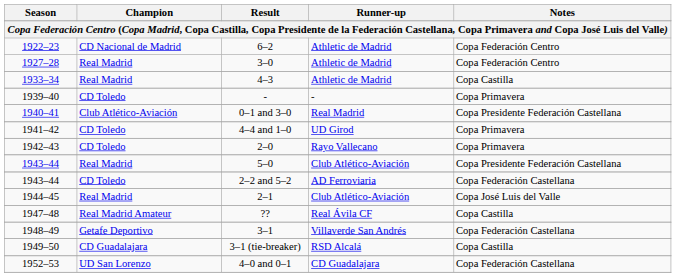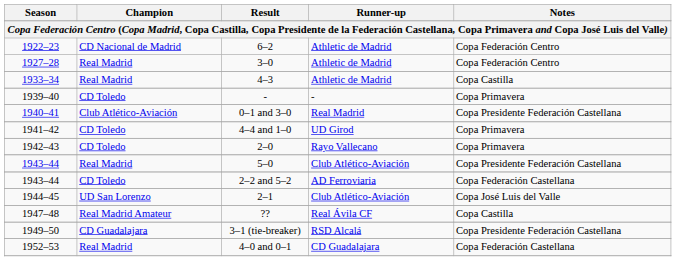2–1 | Champion: Real Madrid -> UD San Lorenzo
- row: 1948–49 | Getafe Deportivo | 3–1 | Villaverde San Andrés | Copa Federación Castellana
3–1 (tie-breaker) | Notes: Copa Castilla -> Copa Presidente Federación Castellana
4–0 and 0–1 | Champion: UD San Lorenzo -> Real Madrid
